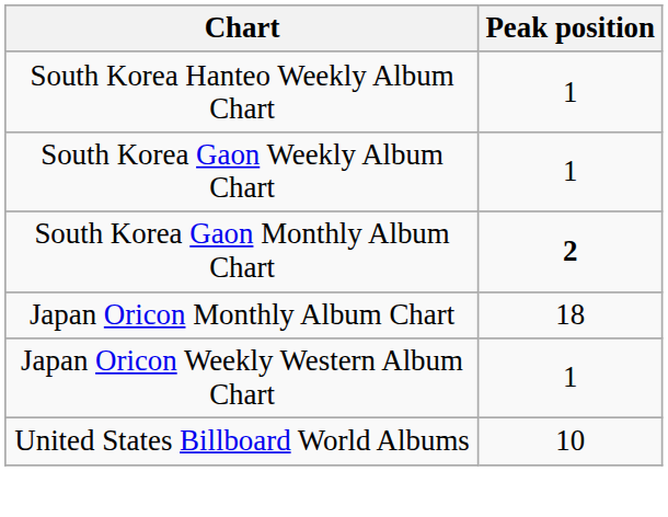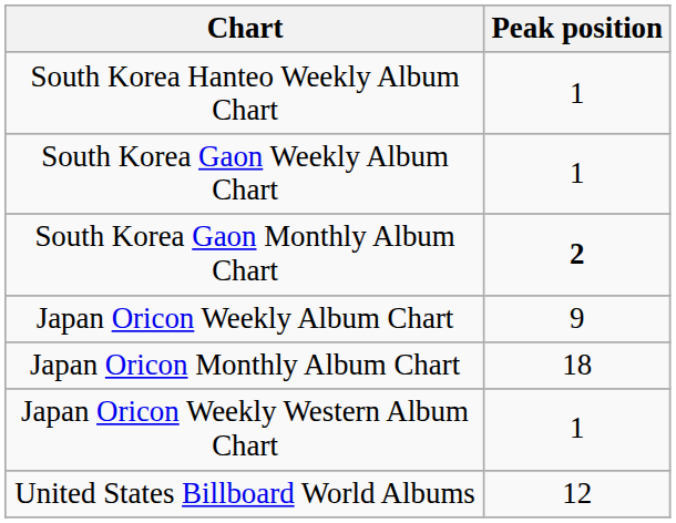+ row: Japan Oricon Weekly Album Chart | 9
United States Billboard World Albums | Peak position: 10 -> 12
